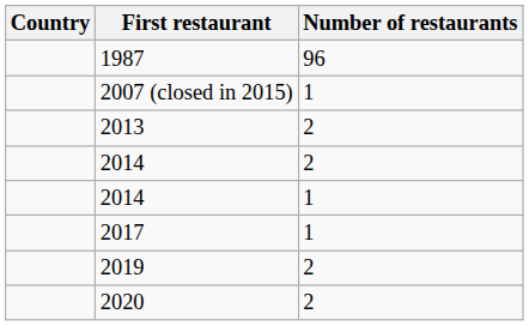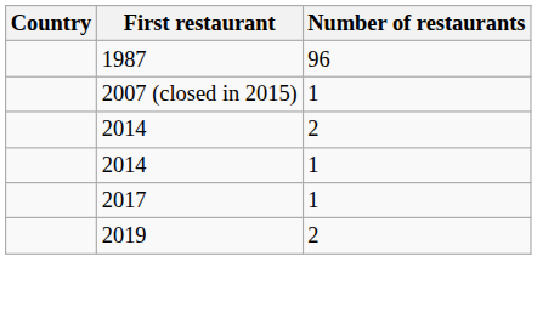- row: 2013 | 2
- row: 2020 | 2
